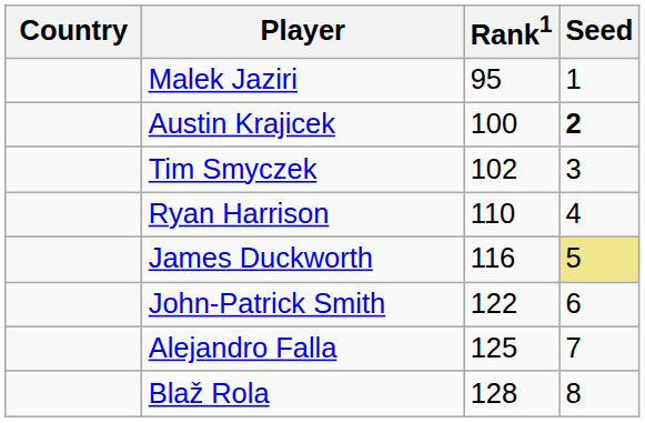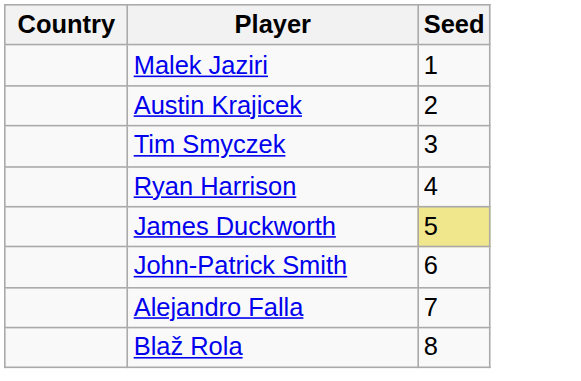- column: Rank1 | 95 | 100 | 102 | 110 | 116 | 122 | 125 | 128
Austin Krajicek | Seed: bold -> normal
